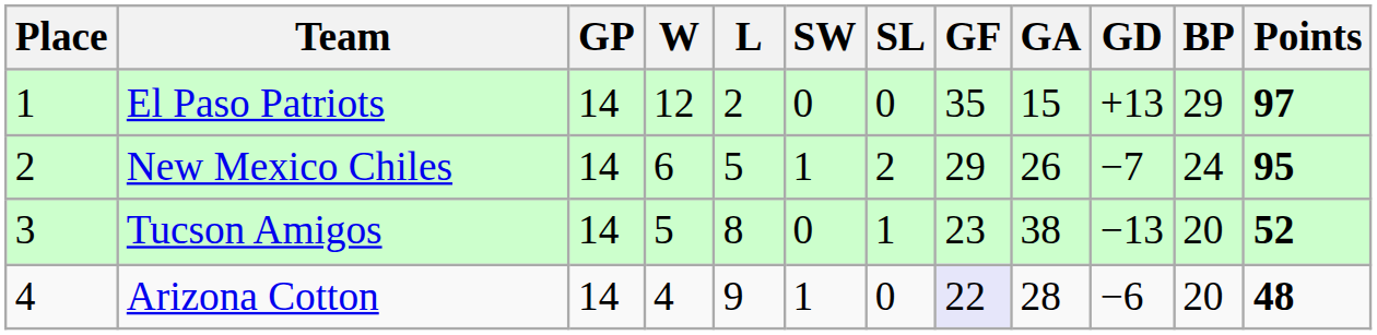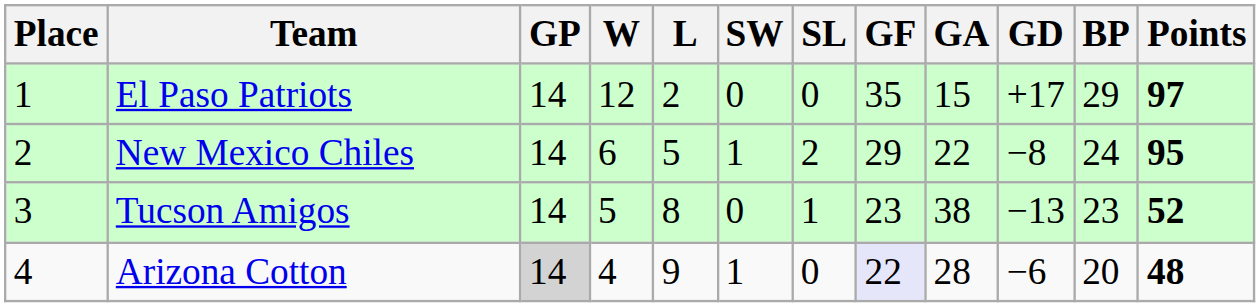El Paso Patriots | GD: +13 -> +17
New Mexico Chiles | GA: 26 -> 22
New Mexico Chiles | GD: −7 -> −8
Tucson Amigos | BP: 20 -> 23
Arizona Cotton | GP: no background -> lightgrey background
